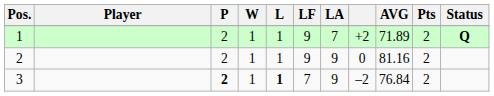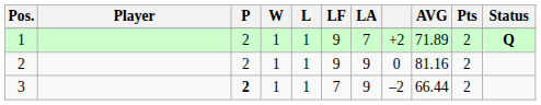3 | L: bold -> normal
3 | AVG: 76.84 -> 66.44
